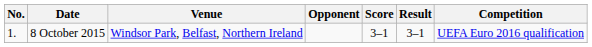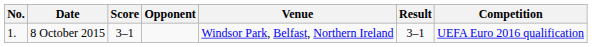columns swapped: Venue <-> Score
